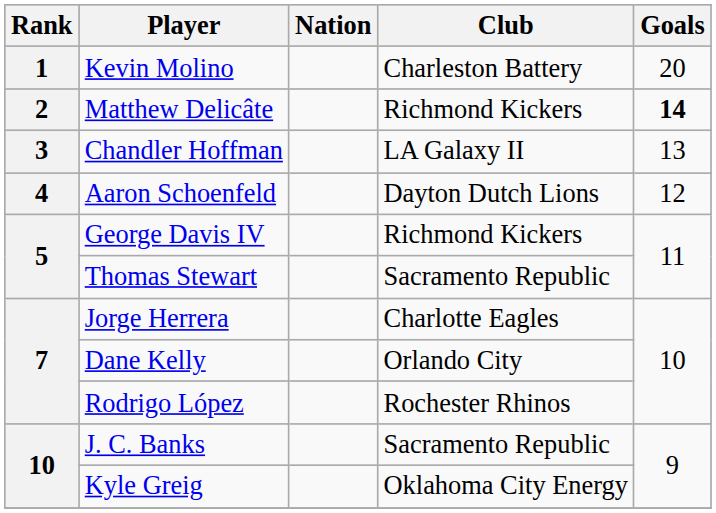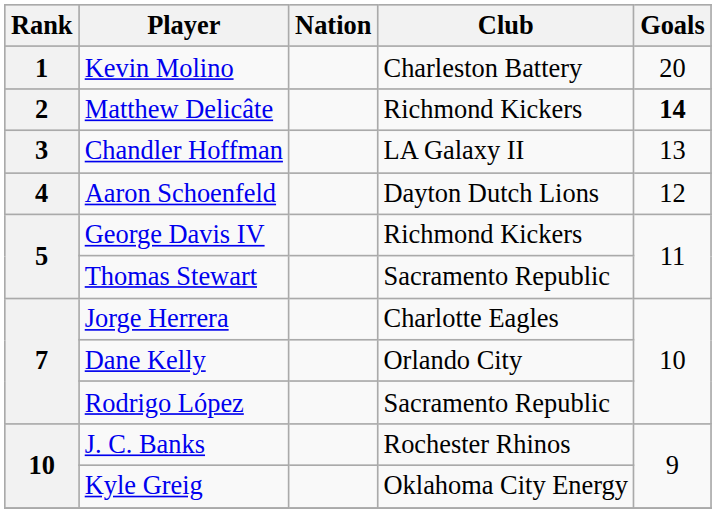Rodrigo López | Club: Rochester Rhinos -> Sacramento Republic
J. C. Banks | Club: Sacramento Republic -> Rochester Rhinos
